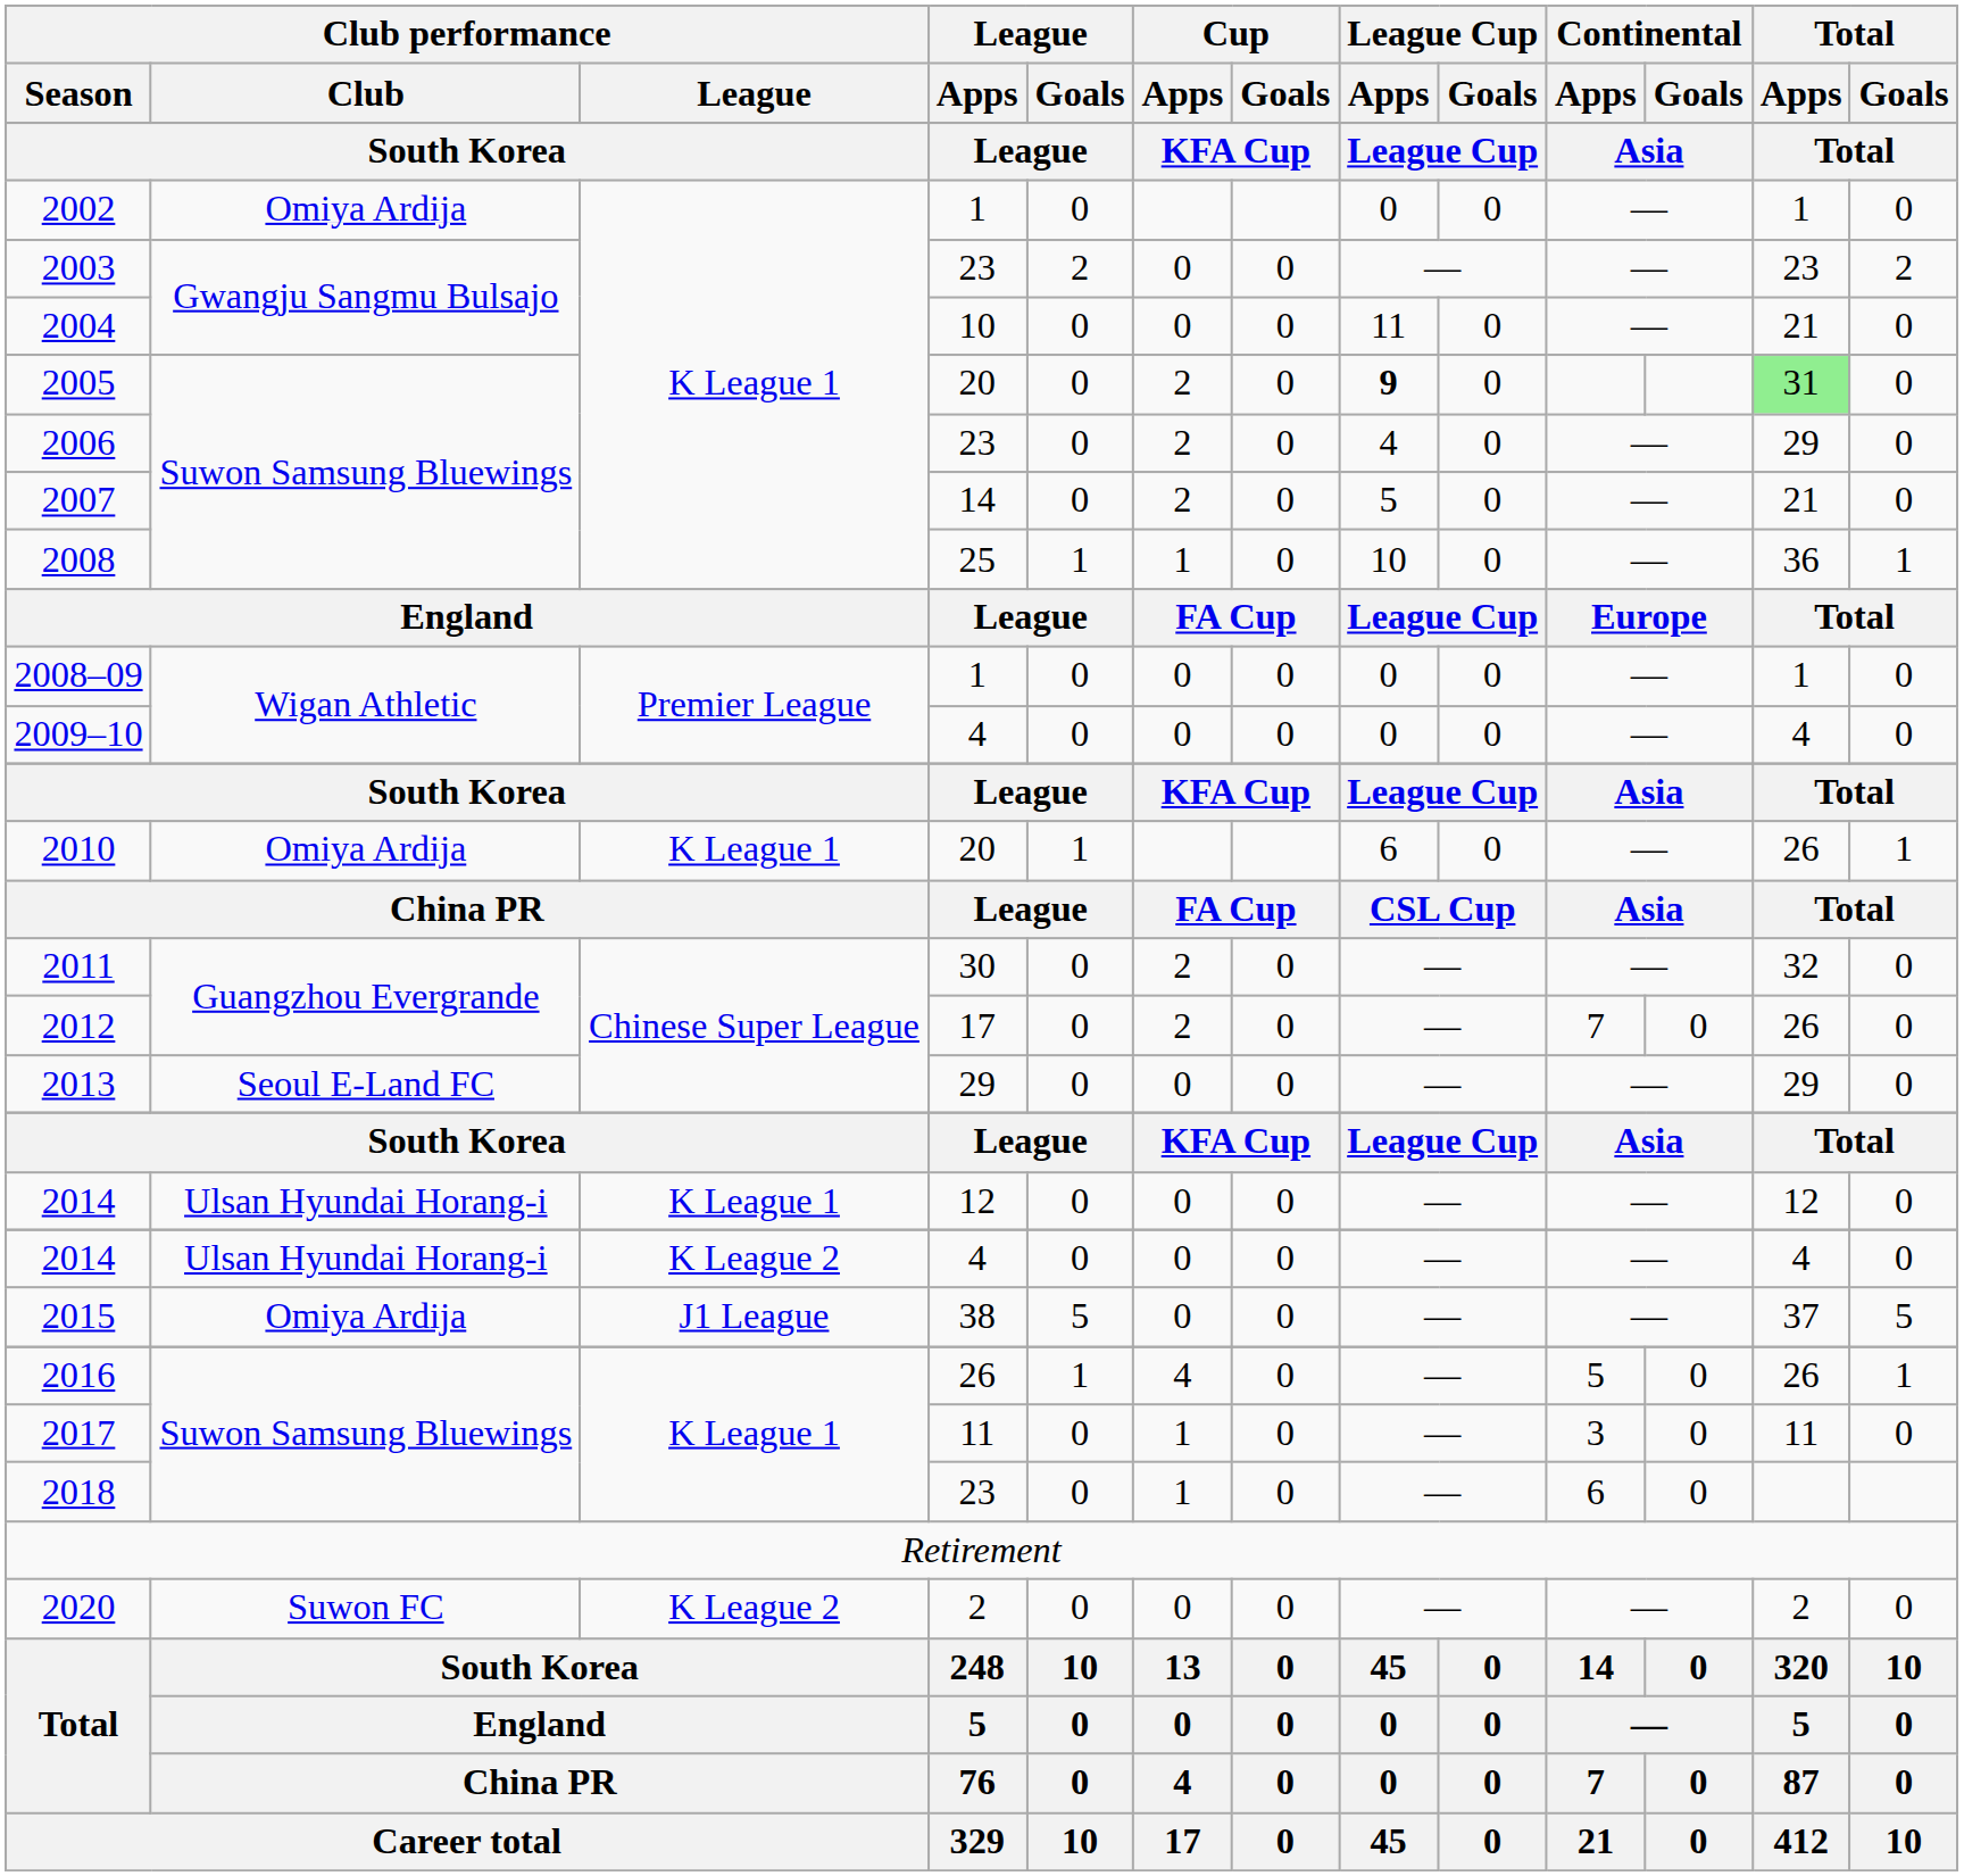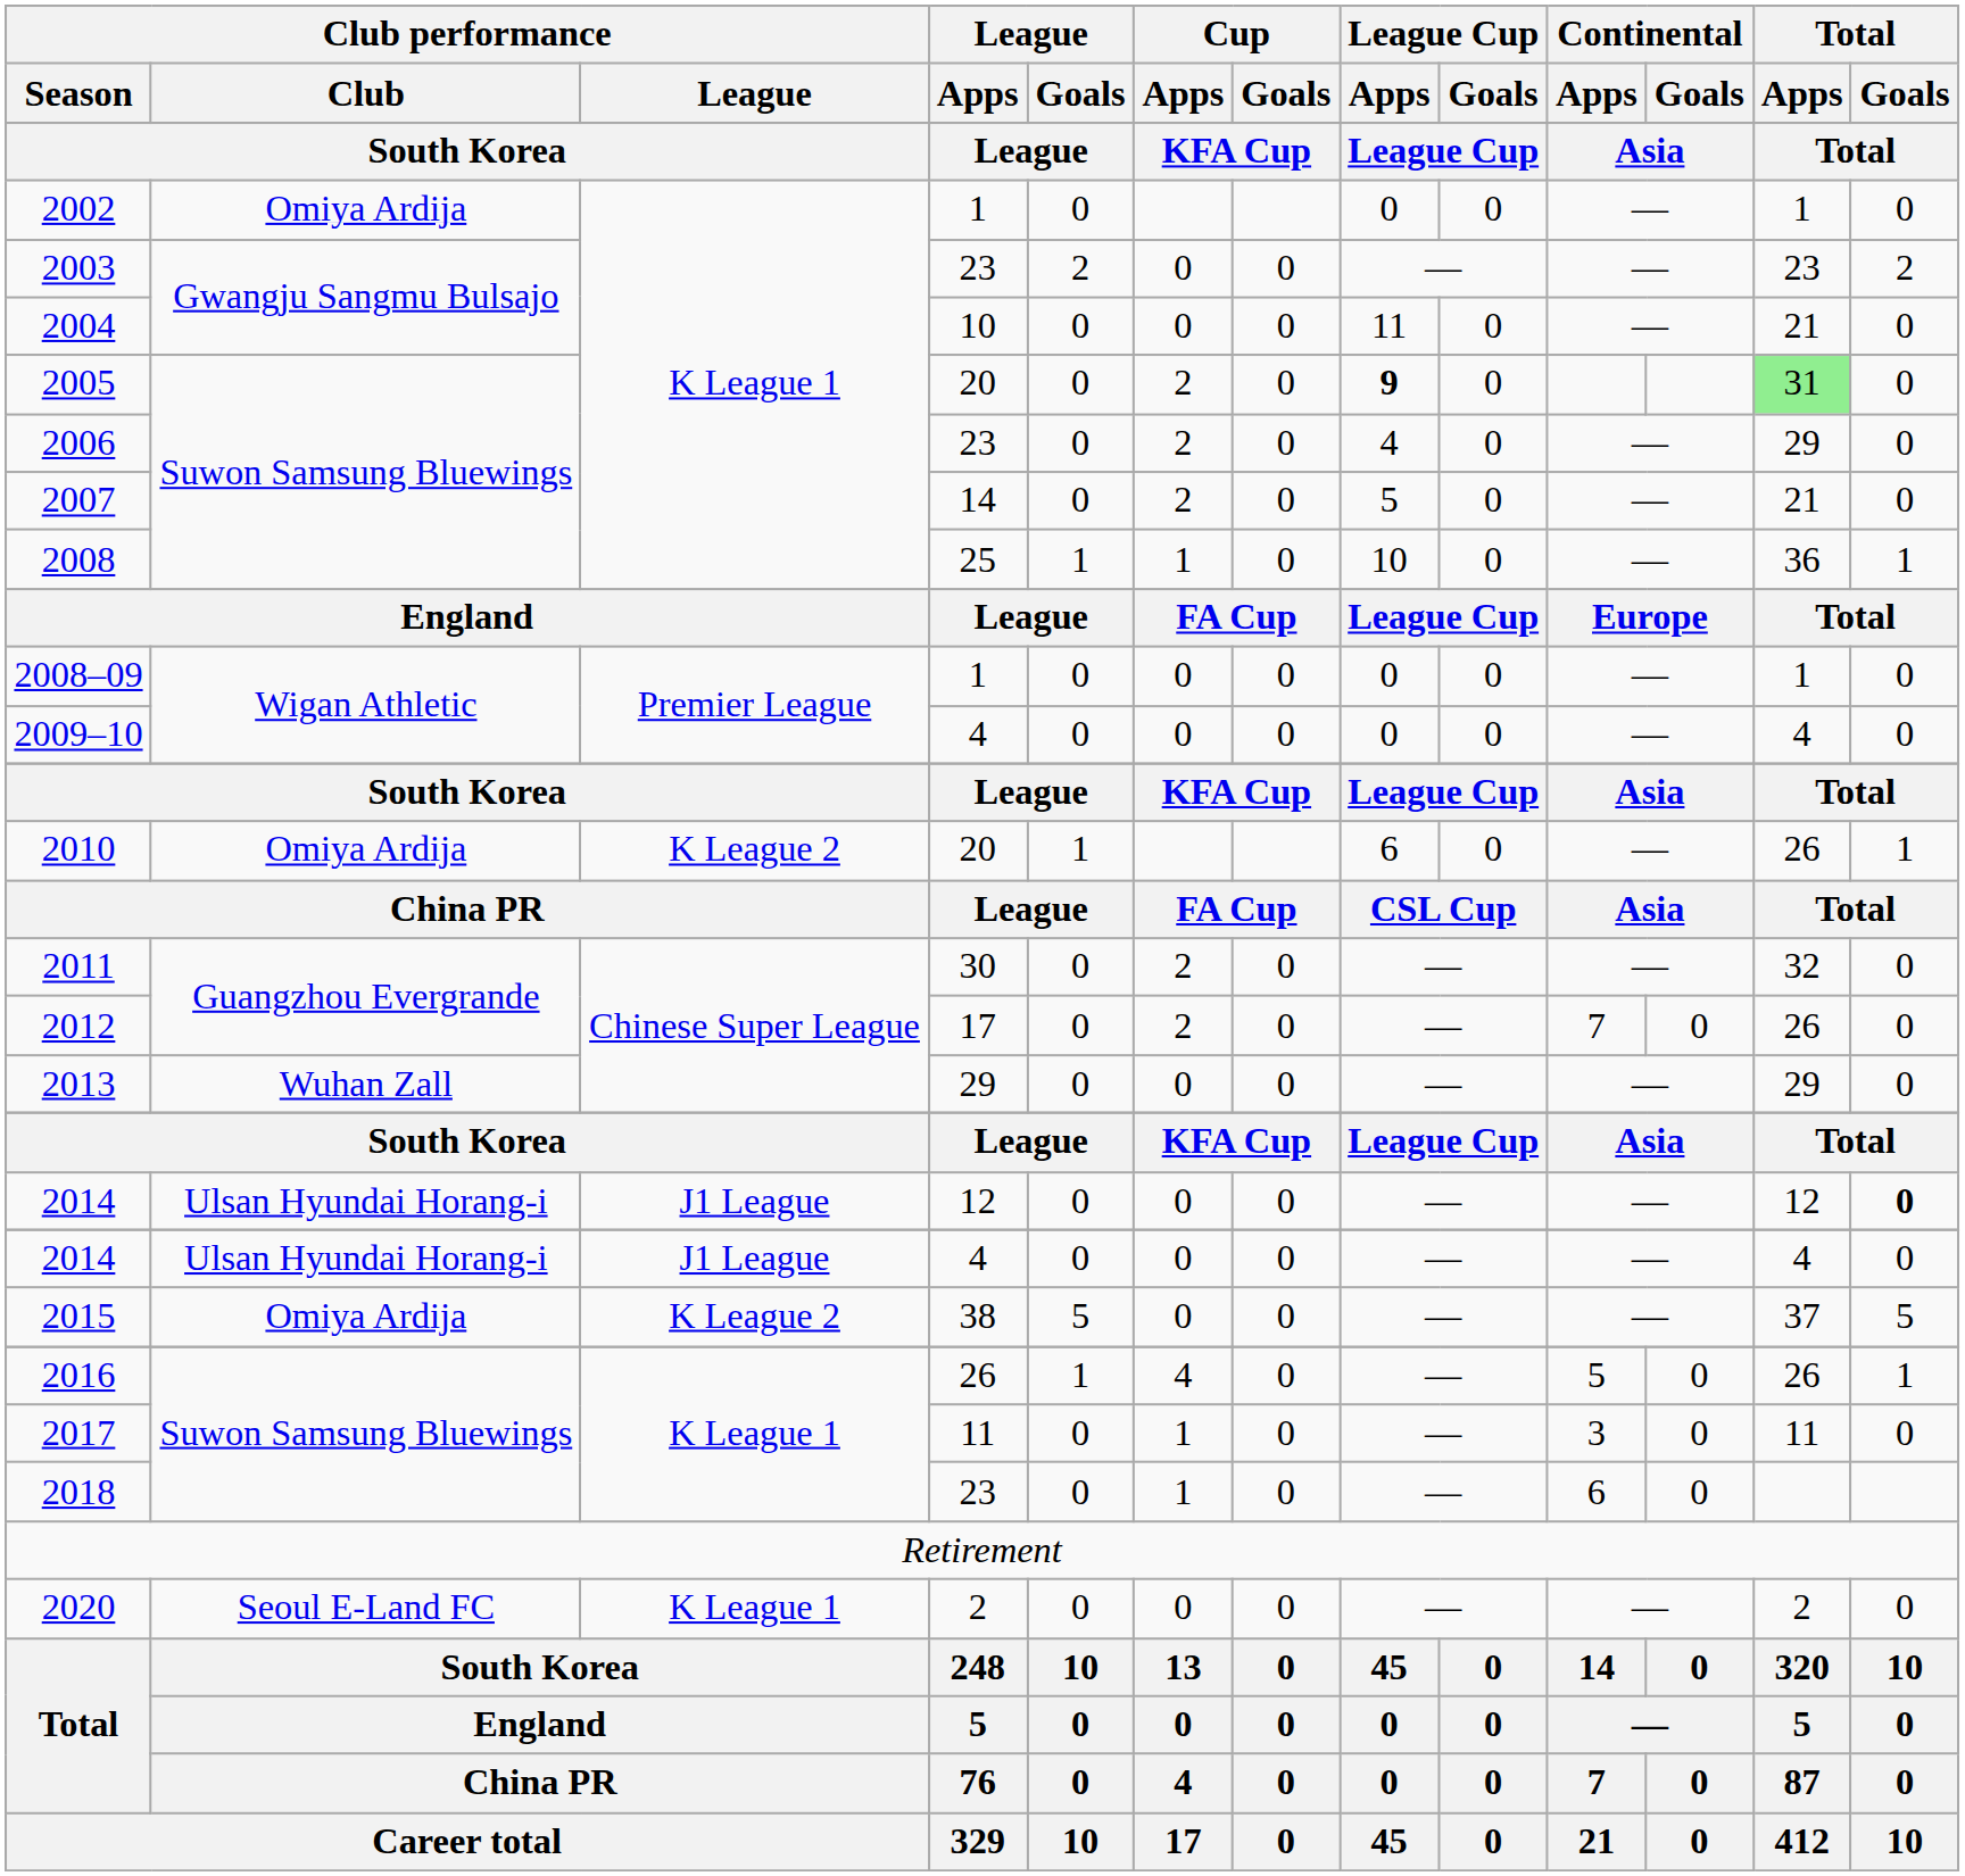2010 | Club performance / League: K League 1 -> K League 2
2013 | Club performance / Club: Seoul E-Land FC -> Wuhan Zall
2014 / 12 | Club performance / League: K League 1 -> J1 League
2014 / 12 | Total / Goals: normal -> bold
2014 / 4 | Club performance / League: K League 2 -> J1 League
2015 | Club performance / League: J1 League -> K League 2
2020 | Club performance / Club: Suwon FC -> Seoul E-Land FC
2020 | Club performance / League: K League 2 -> K League 1
